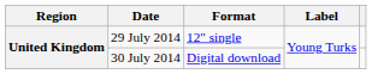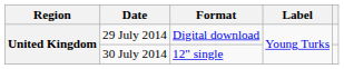29 July 2014 | Format: 12" single -> Digital download
30 July 2014 | Format: Digital download -> 12" single
